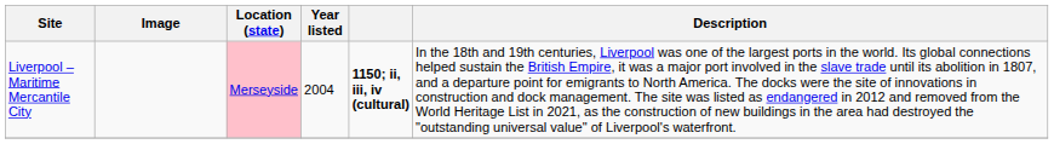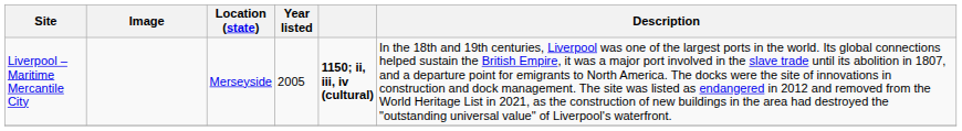Liverpool – Maritime Mercantile City | Location (state): pink background -> no background
Liverpool – Maritime Mercantile City | Year listed: 2004 -> 2005
